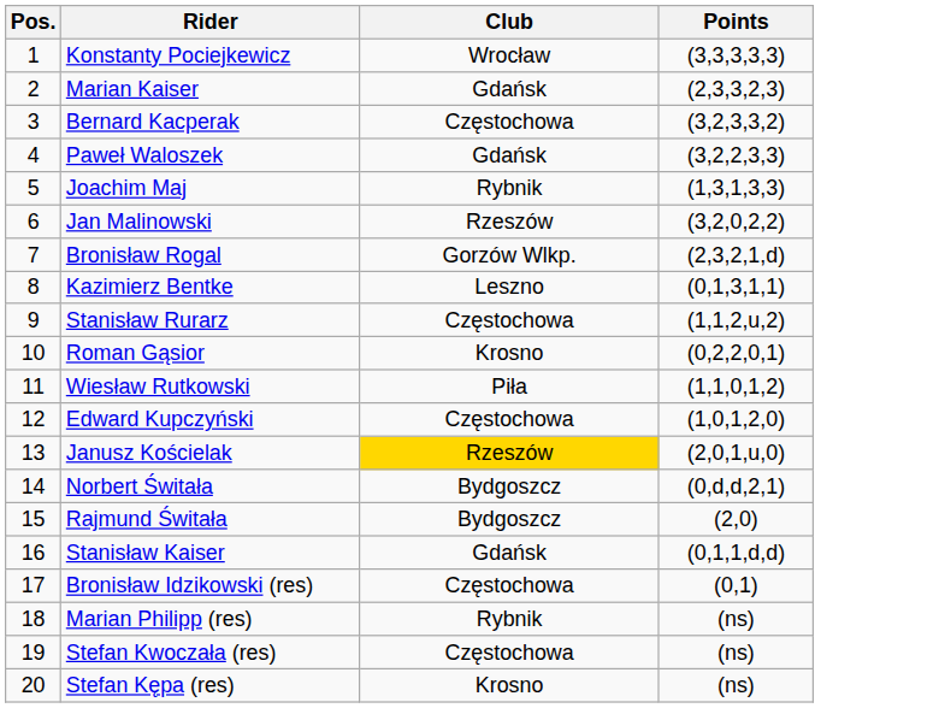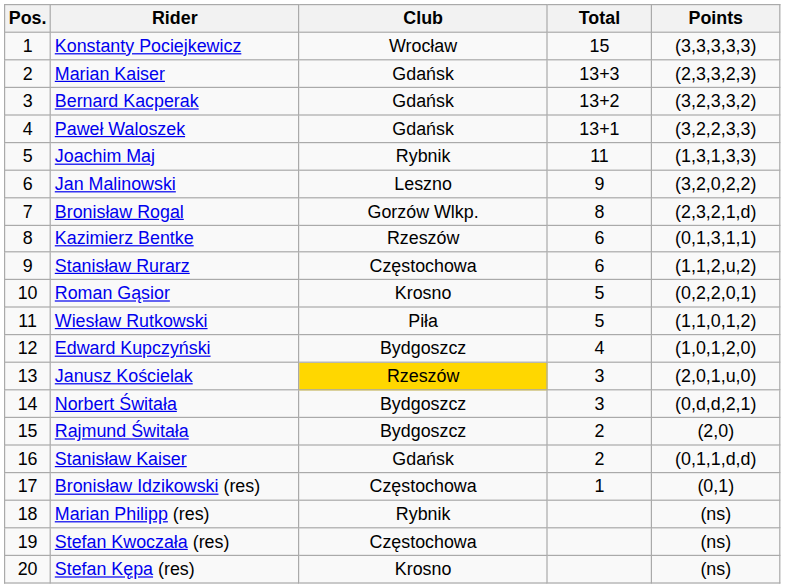+ column: Total | 15 | 13+3 | 13+2 | 13+1 | 11 | 9 | 8 | 6 | 6 | 5 | 5 | 4 | 3 | 3 | 2 | 2 | 1
Bernard Kacperak | Club: Częstochowa -> Gdańsk
Jan Malinowski | Club: Rzeszów -> Leszno
Kazimierz Bentke | Club: Leszno -> Rzeszów
Edward Kupczyński | Club: Częstochowa -> Bydgoszcz
